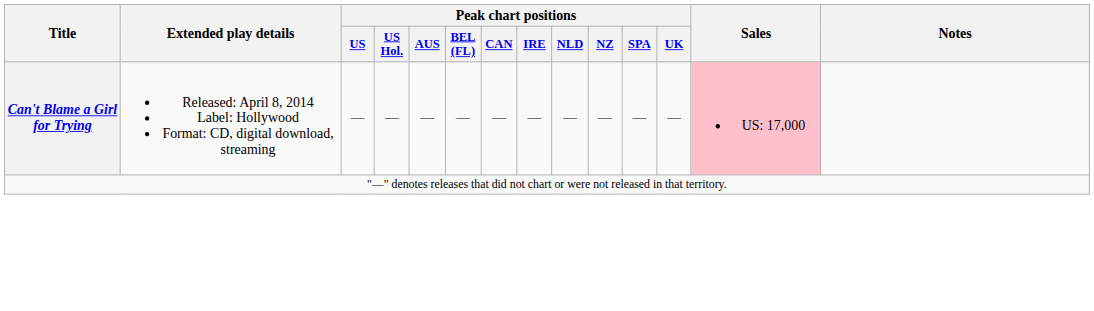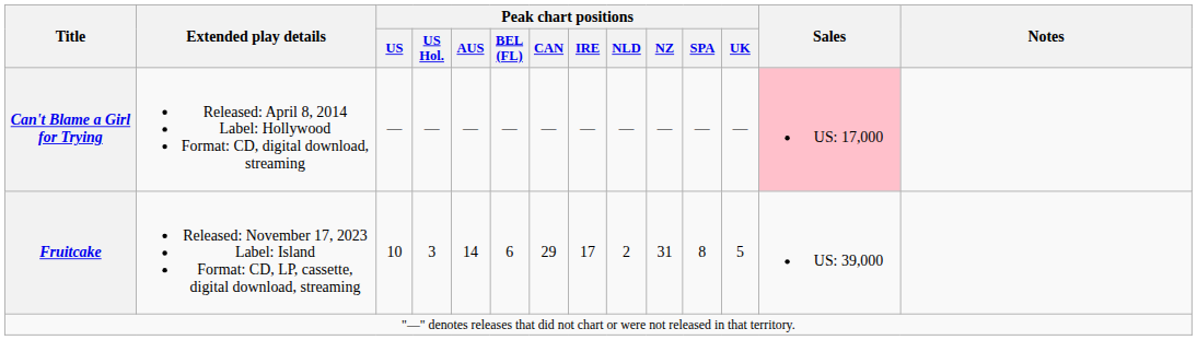+ row: Fruitcake | Released: November 17, 2023 Label: Island Format: CD, LP, cassette, digital download, streaming | 10 | 3 | 14 | 6 | 29 | 17 | 2 | 31 | 8 | 5 | US: 39,000
